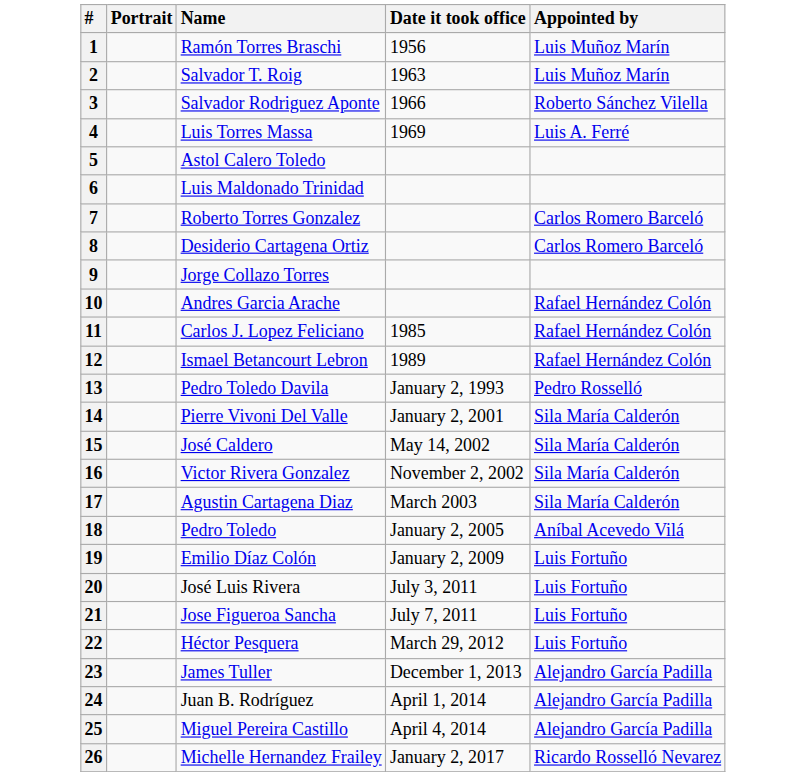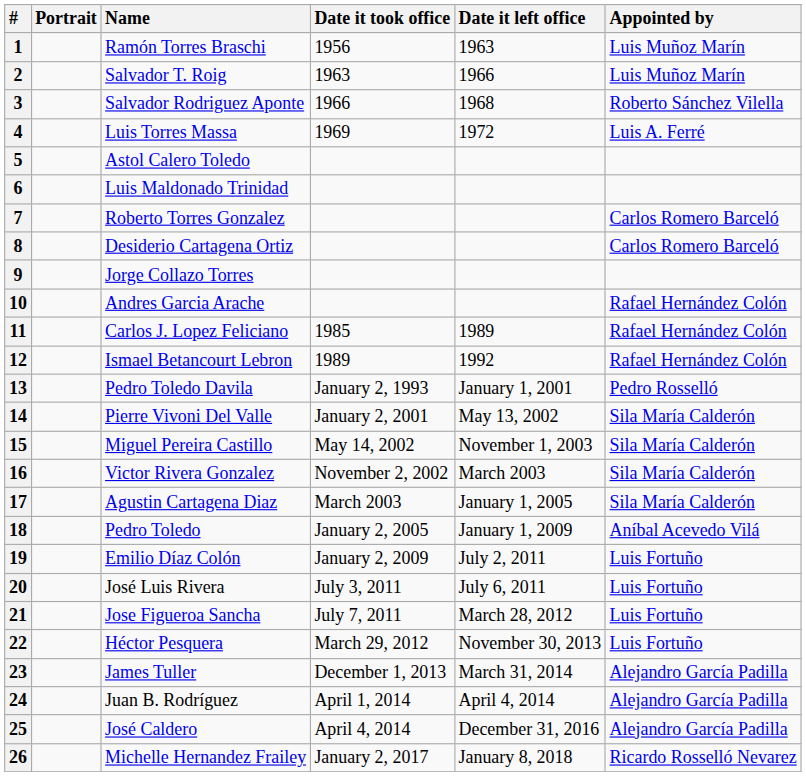+ column: Date it left office | 1963 | 1966 | 1968 | 1972 | 1989 | 1992 | January 1, 2001 | May 13, 2002 | November 1, 2003 | March 2003 | January 1, 2005 | January 1, 2009 | July 2, 2011 | July 6, 2011 | March 28, 2012 | November 30, 2013 | March 31, 2014 | April 4, 2014 | December 31, 2016 | January 8, 2018
15 | Name: José Caldero -> Miguel Pereira Castillo
25 | Name: Miguel Pereira Castillo -> José Caldero
